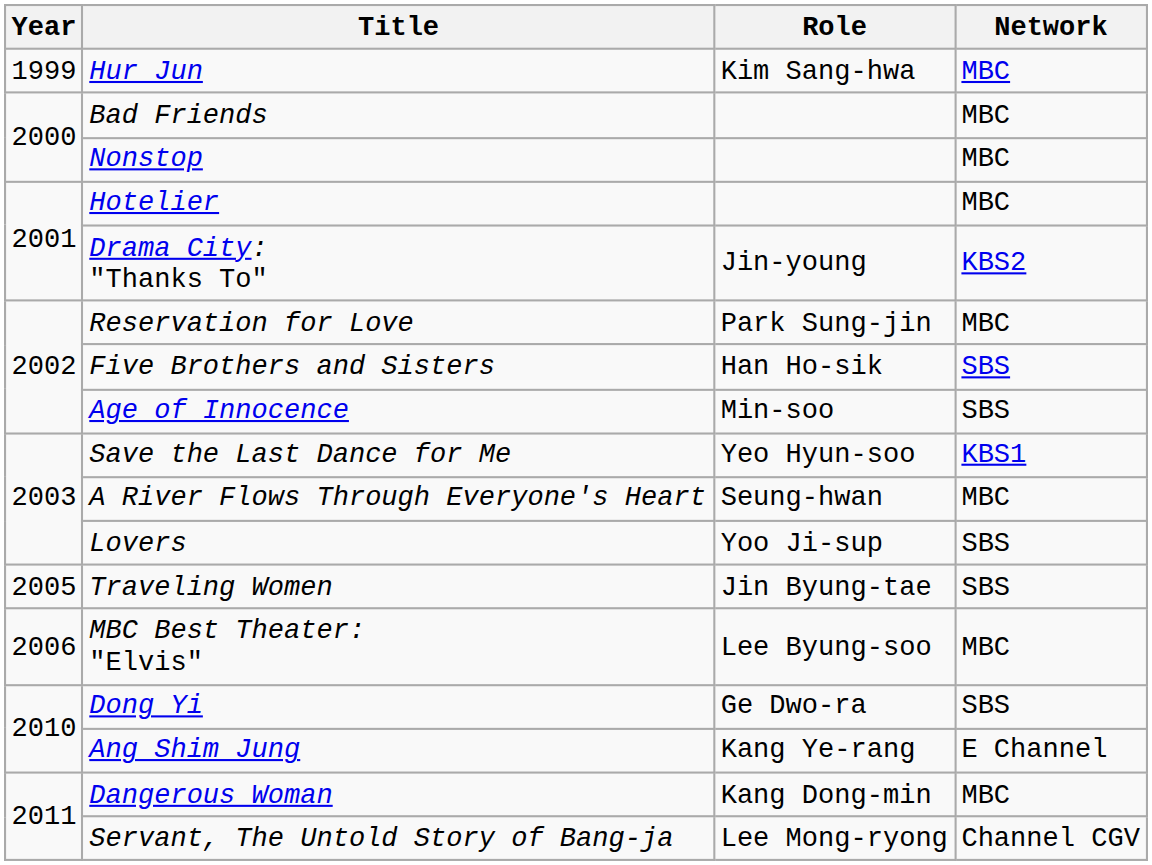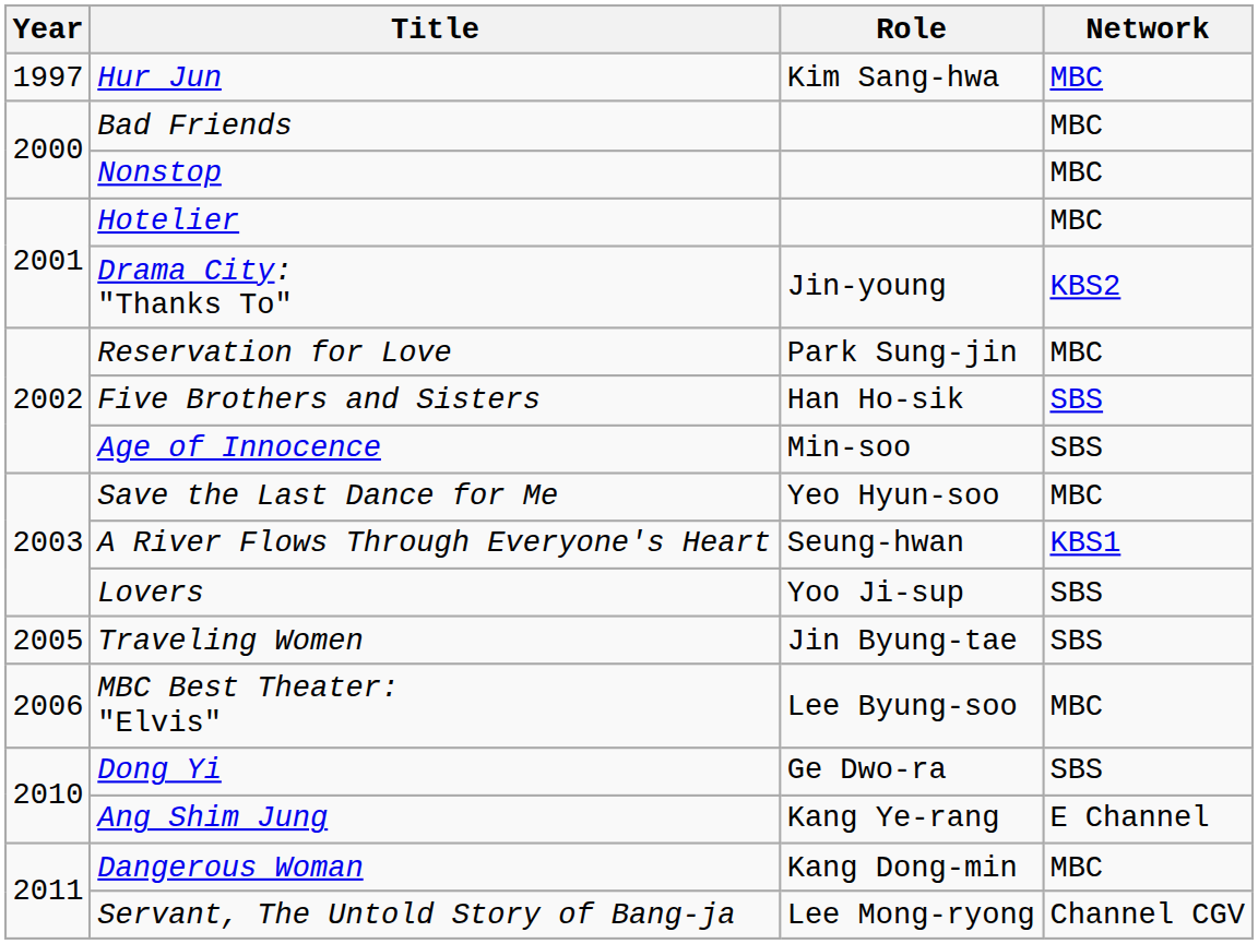Hur Jun | Year: 1999 -> 1997
Save the Last Dance for Me | Network: KBS1 -> MBC
A River Flows Through Everyone's Heart | Network: MBC -> KBS1
